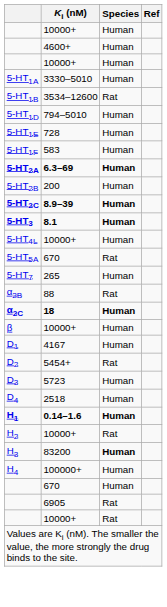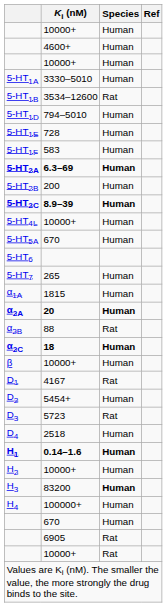- row: 5-HT3 | 8.1 | Human
5-HT5A | Species: Rat -> Human
+ row: 5-HT6
+ row: α1A | 1815 | Human
+ row: α2A | 20 | Human
D1 | Species: Human -> Rat
D2 | Species: Rat -> Human
D3 | Species: Human -> Rat
H2 | Species: Rat -> Human
